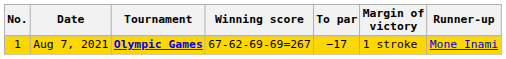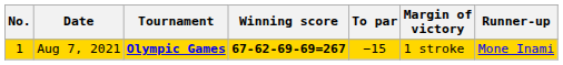Aug 7, 2021 | Winning score: normal -> bold
Aug 7, 2021 | To par: −17 -> −15
